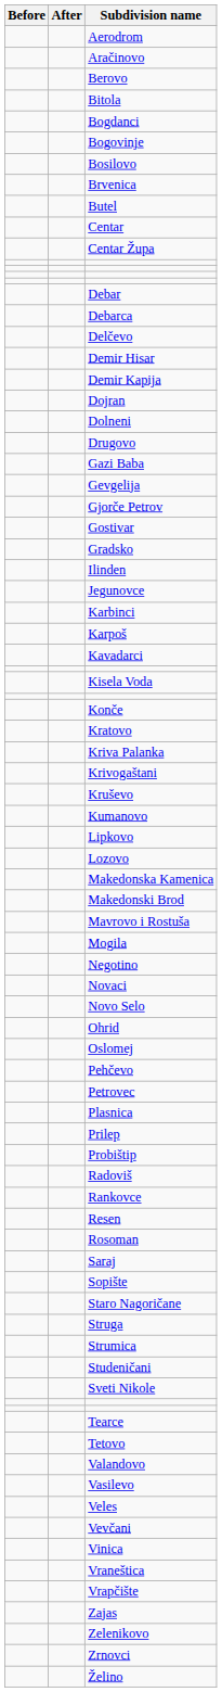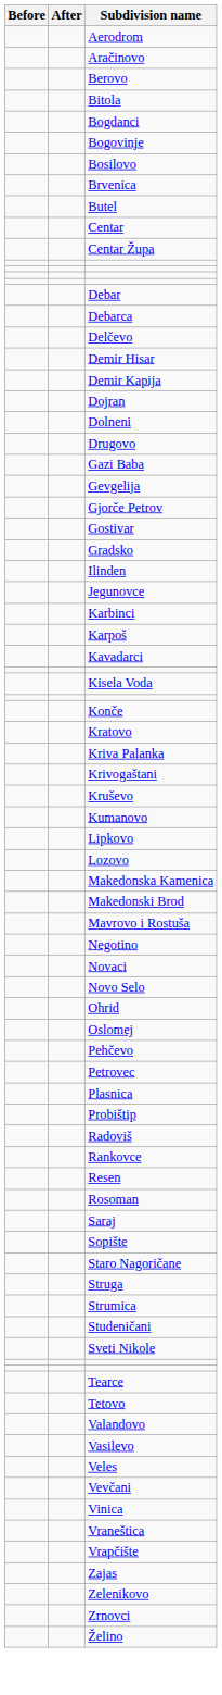- row: Mogila
- row: Prilep
